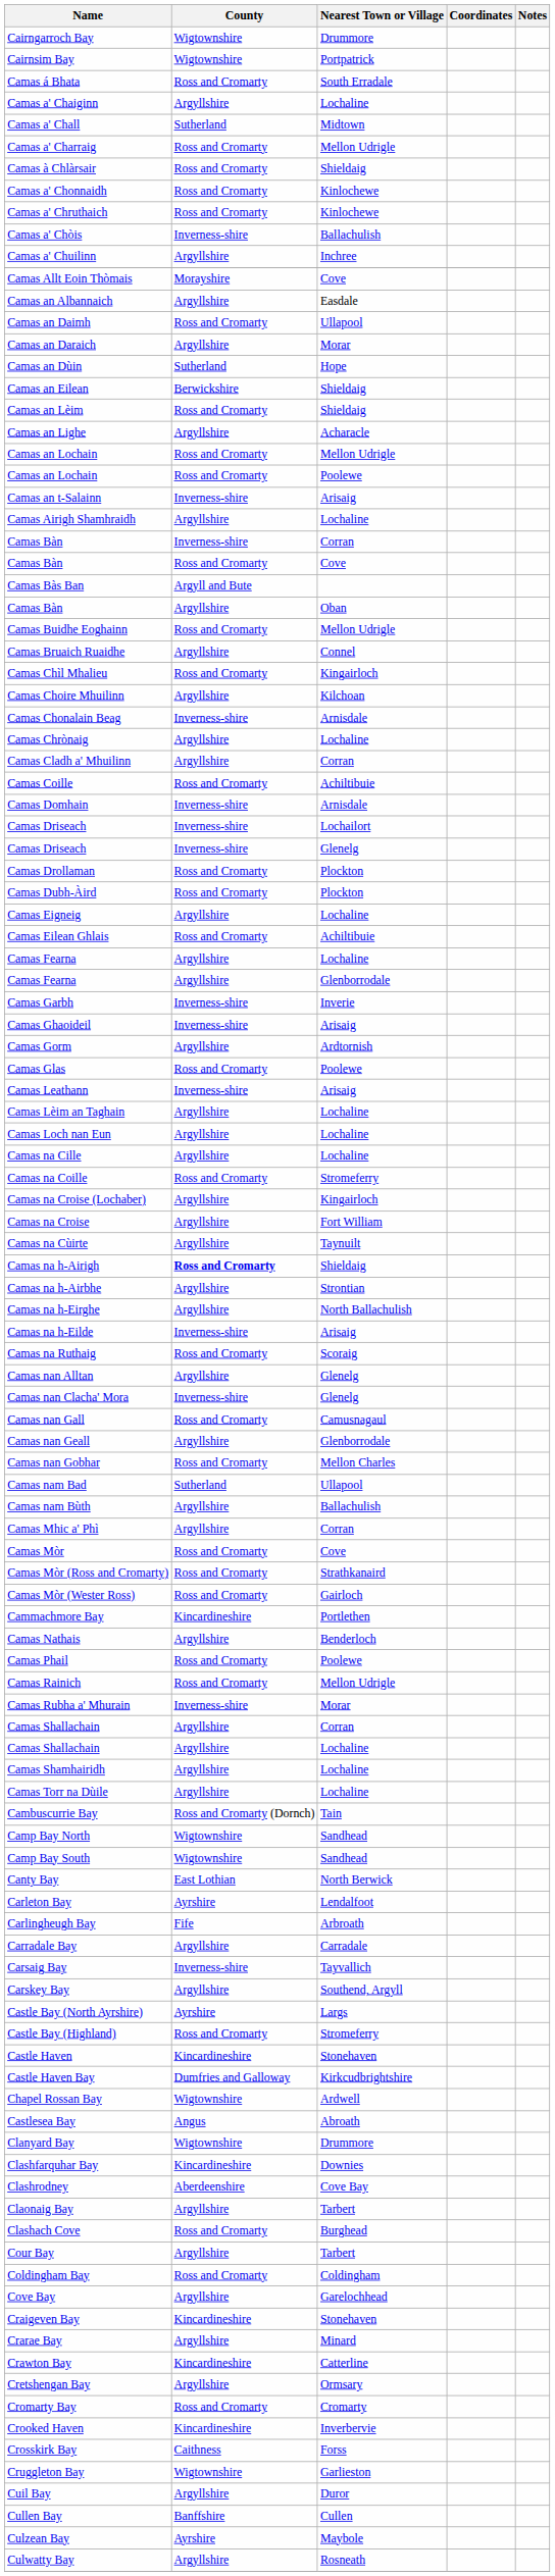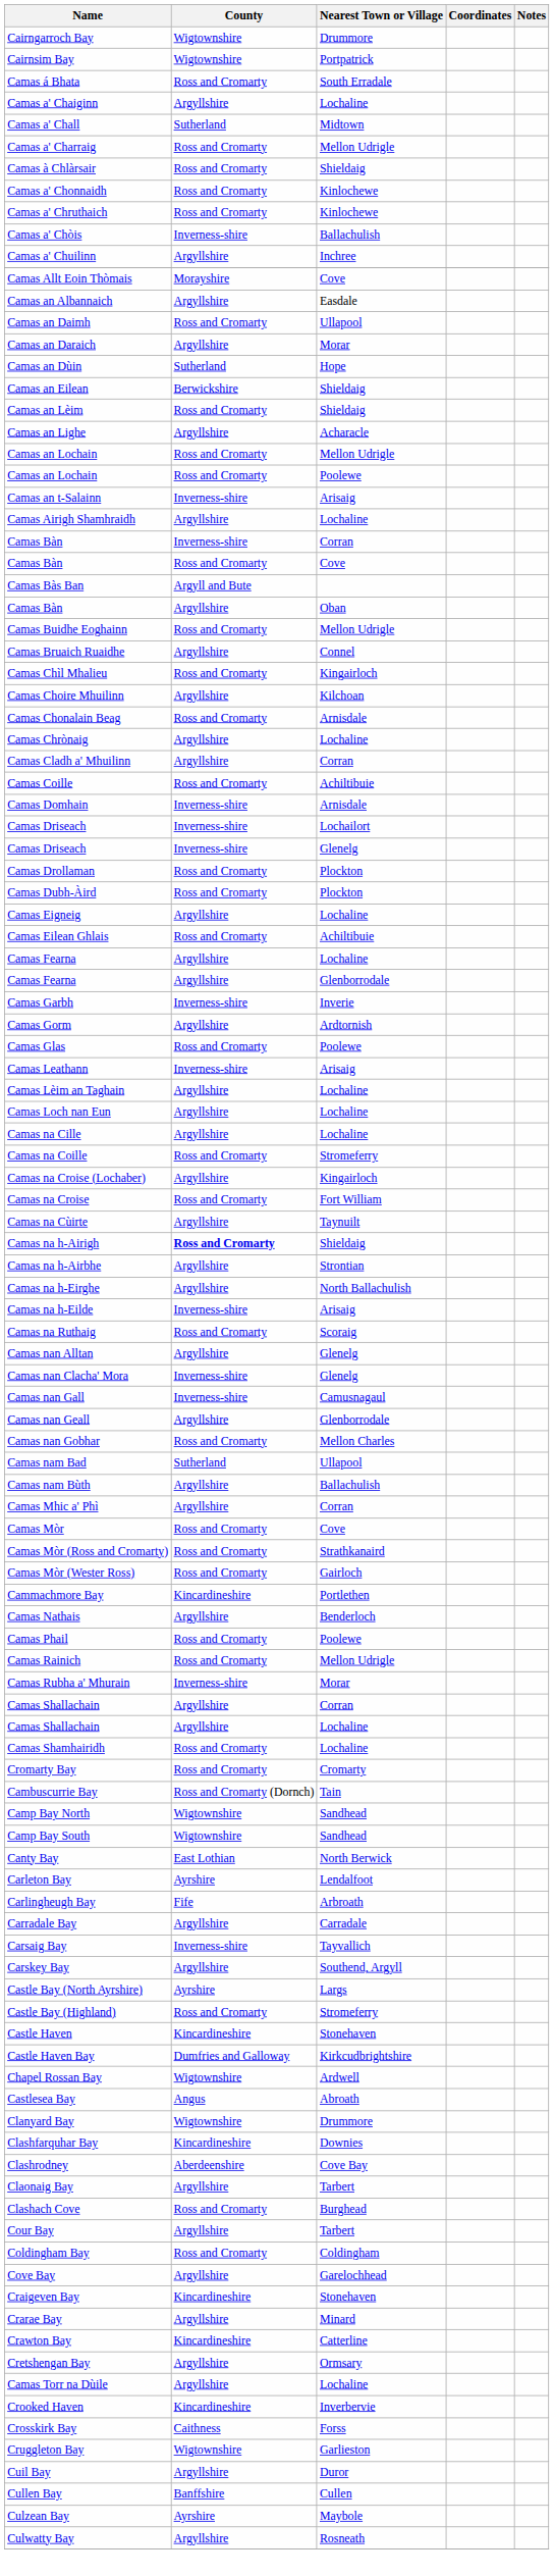Camas Chonalain Beag | County: Inverness-shire -> Ross and Cromarty
- row: Camas Ghaoideil | Inverness-shire | Arisaig
Camas na Croise | County: Argyllshire -> Ross and Cromarty
Camas nan Gall | County: Ross and Cromarty -> Inverness-shire
Camas Shamhairidh | County: Argyllshire -> Ross and Cromarty
rows swapped: Camas Torr na Dùile <-> Cromarty Bay
